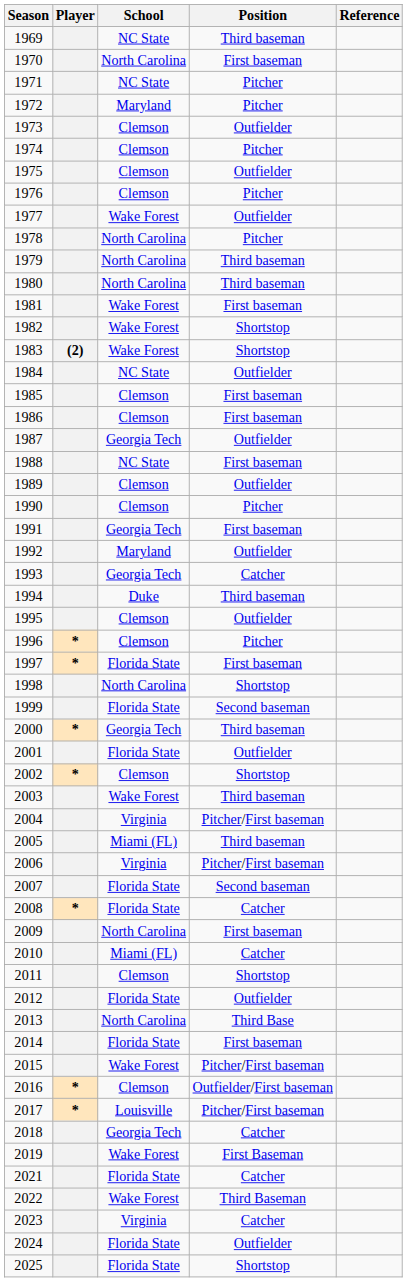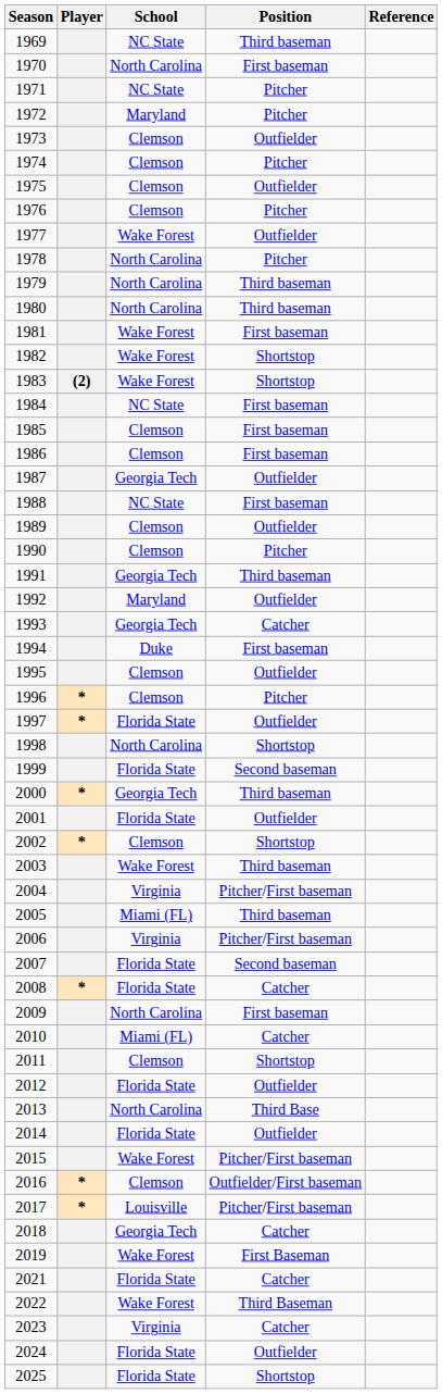1984 | Position: Outfielder -> First baseman
1991 | Position: First baseman -> Third baseman
1994 | Position: Third baseman -> First baseman
1997 | Position: First baseman -> Outfielder
2014 | Position: First baseman -> Outfielder
